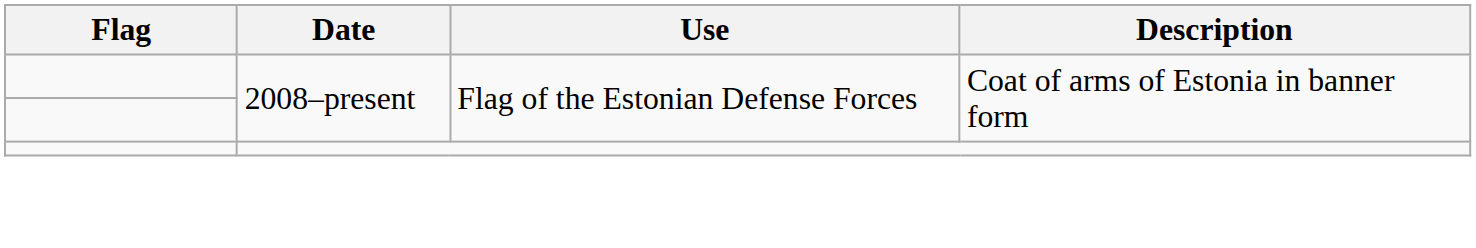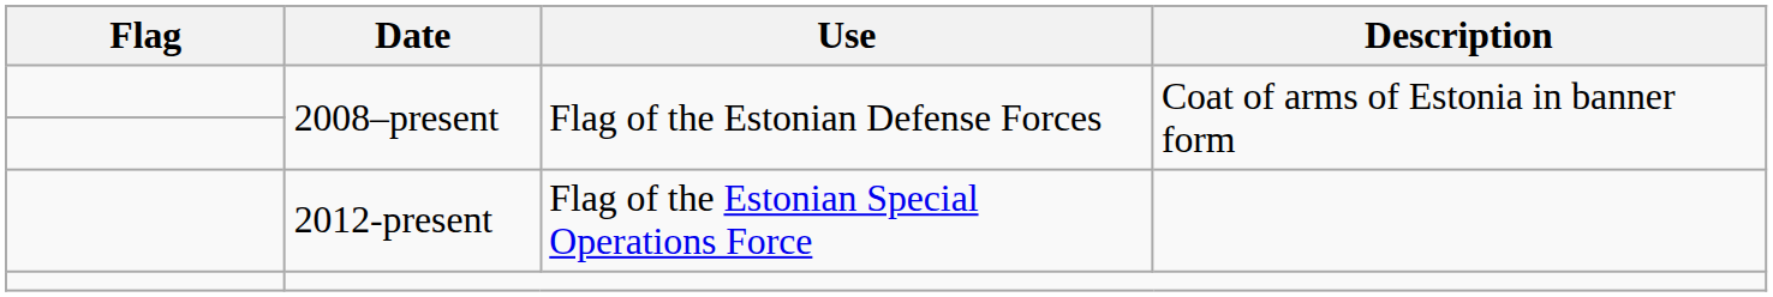+ row: 2012-present | Flag of the Estonian Special Operations Force
